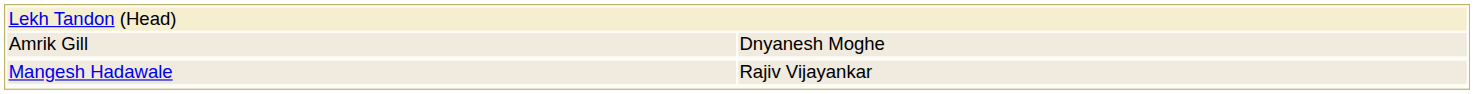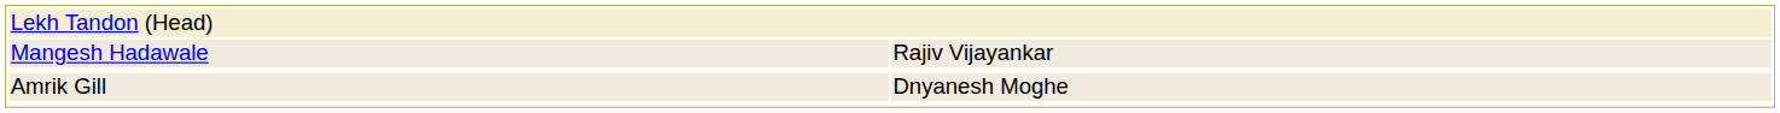rows swapped: Amrik Gill <-> Mangesh Hadawale
